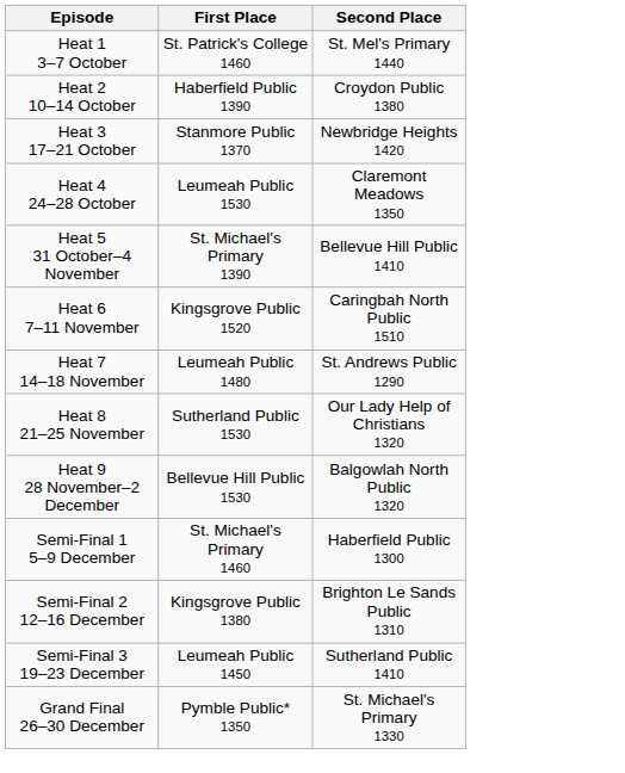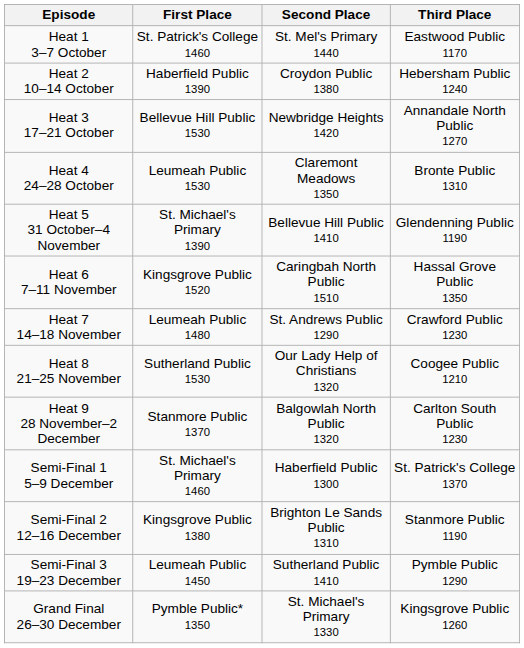+ column: Third Place | Eastwood Public 1170 | Hebersham Public 1240 | Annandale North Public 1270 | Bronte Public 1310 | Glendenning Public 1190 | Hassal Grove Public 1350 | Crawford Public 1230 | Coogee Public 1210 | Carlton South Public 1230 | St. Patrick's College 1370 | Stanmore Public 1190 | Pymble Public 1290 | Kingsgrove Public 1260
Heat 3 17–21 October | First Place: Stanmore Public 1370 -> Bellevue Hill Public 1530
Heat 9 28 November–2 December | First Place: Bellevue Hill Public 1530 -> Stanmore Public 1370
